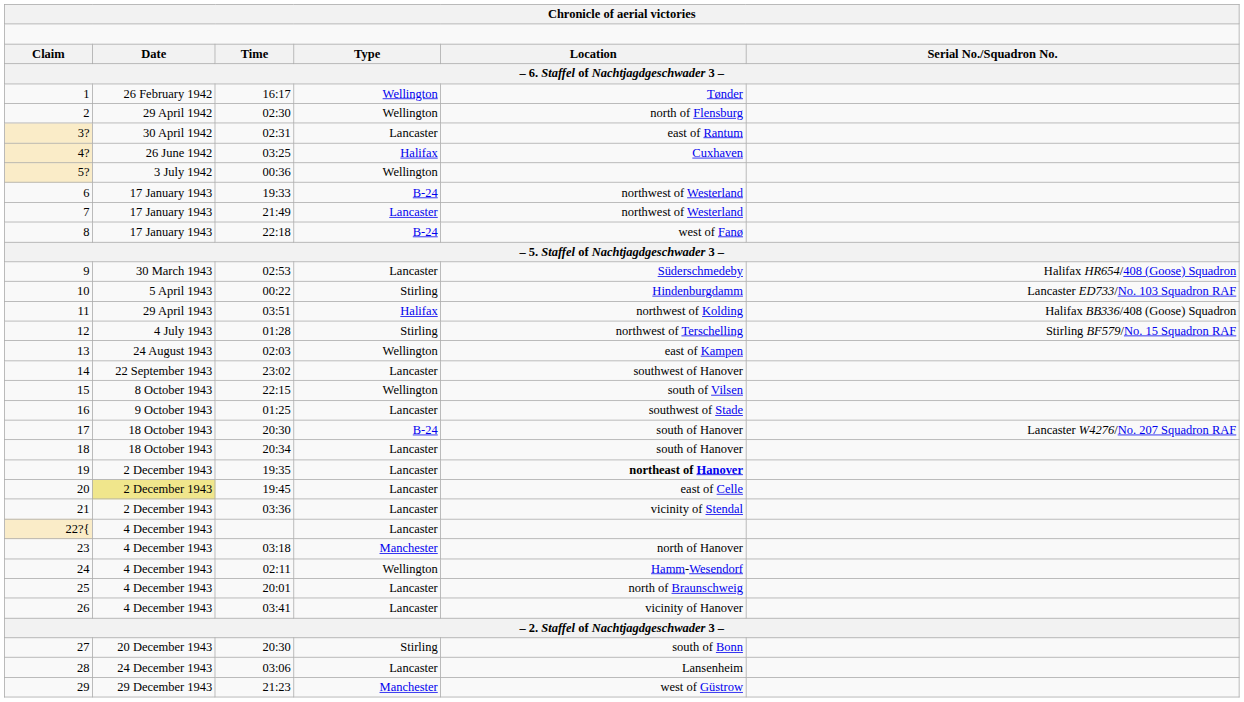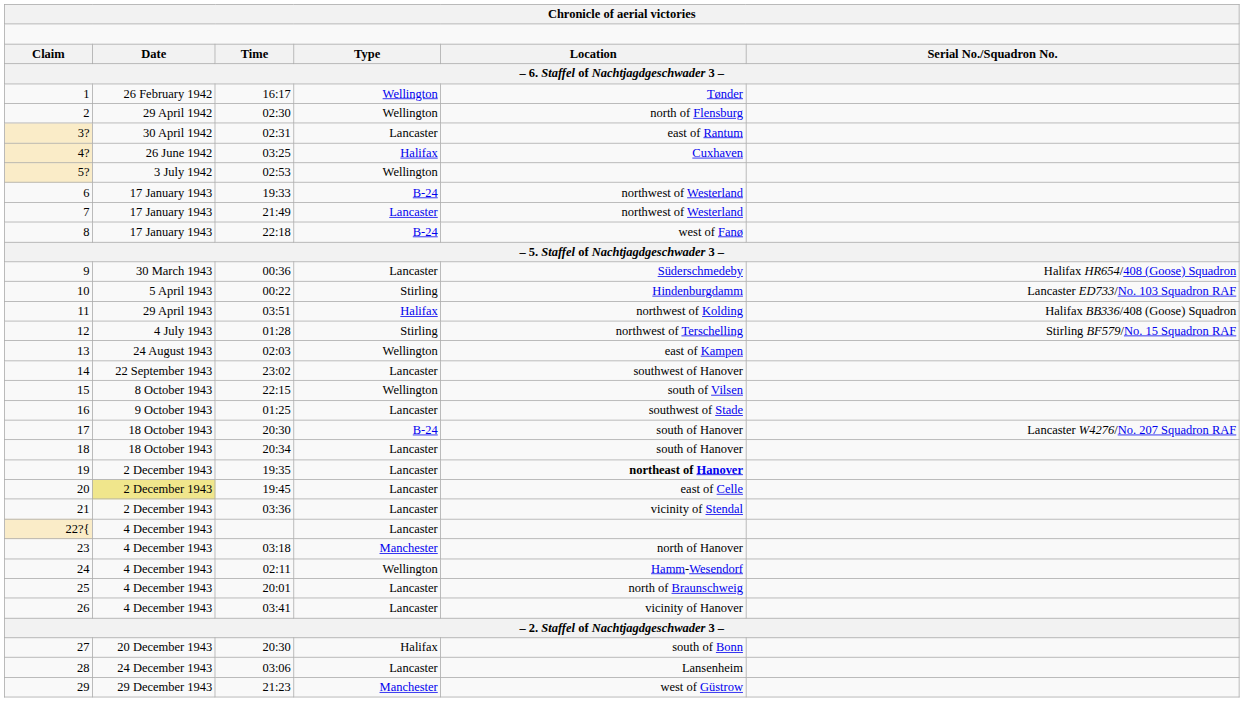5? | column 3: 00:36 -> 02:53
9 | column 3: 02:53 -> 00:36
27 | column 4: Stirling -> Halifax
